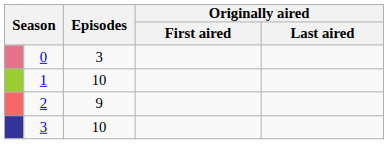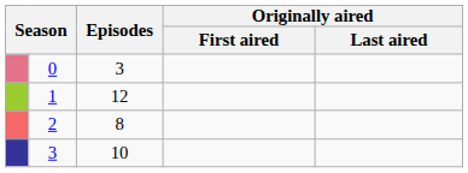1 | Episodes: 10 -> 12
2 | Episodes: 9 -> 8
